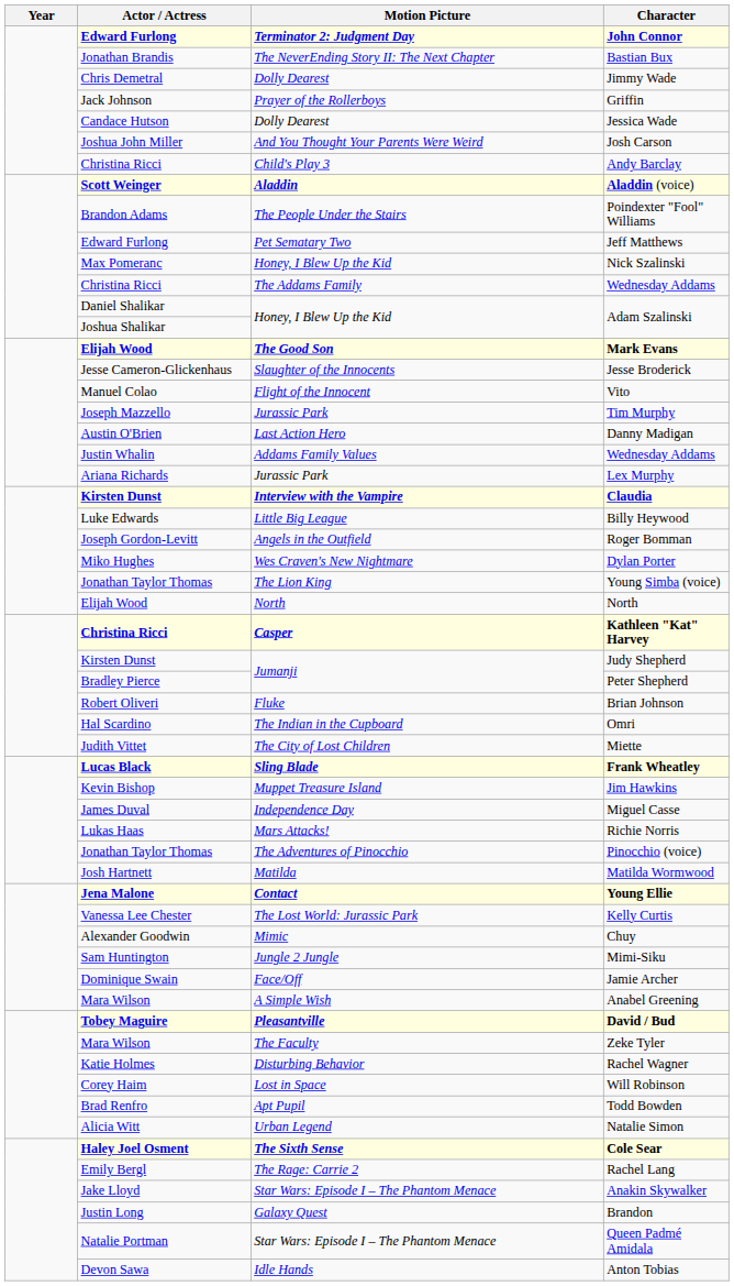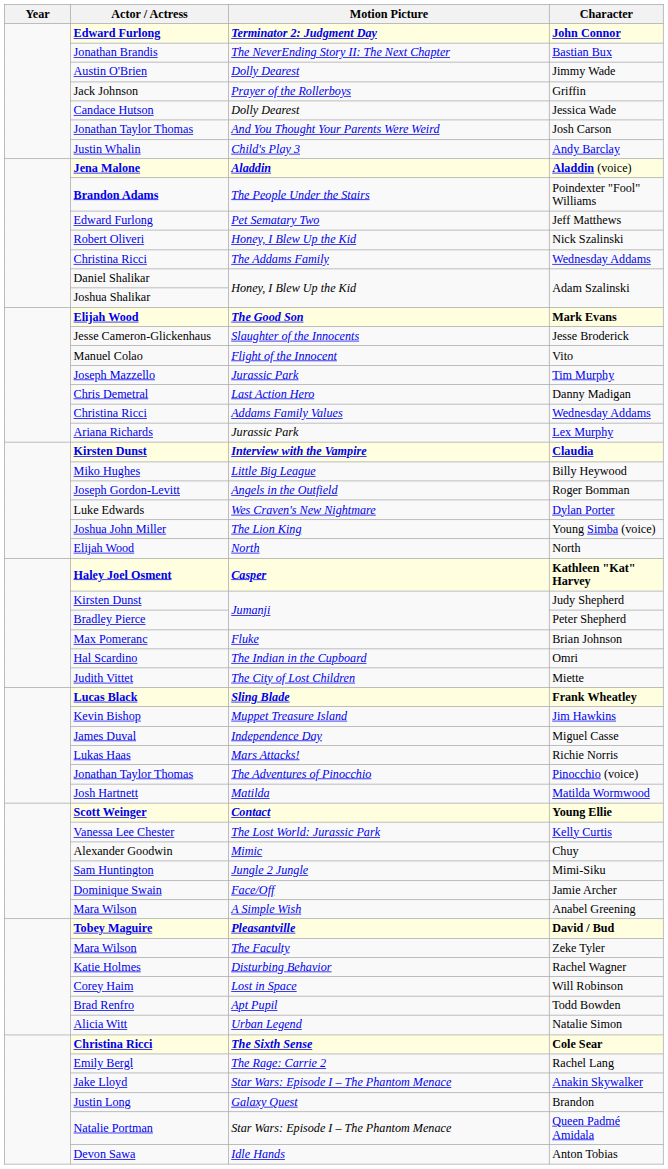Jimmy Wade | Actor / Actress: Chris Demetral -> Austin O'Brien
Josh Carson | Actor / Actress: Joshua John Miller -> Jonathan Taylor Thomas
Andy Barclay | Actor / Actress: Christina Ricci -> Justin Whalin
Aladdin (voice) | Actor / Actress: Scott Weinger -> Jena Malone
Poindexter "Fool" Williams | Actor / Actress: normal -> bold
Nick Szalinski | Actor / Actress: Max Pomeranc -> Robert Oliveri
Danny Madigan | Actor / Actress: Austin O'Brien -> Chris Demetral
Addams Family Values / Wednesday Addams | Actor / Actress: Justin Whalin -> Christina Ricci
Billy Heywood | Actor / Actress: Luke Edwards -> Miko Hughes
Dylan Porter | Actor / Actress: Miko Hughes -> Luke Edwards
Young Simba (voice) | Actor / Actress: Jonathan Taylor Thomas -> Joshua John Miller
Kathleen "Kat" Harvey | Actor / Actress: Christina Ricci -> Haley Joel Osment
Brian Johnson | Actor / Actress: Robert Oliveri -> Max Pomeranc
Young Ellie | Actor / Actress: Jena Malone -> Scott Weinger
Cole Sear | Actor / Actress: Haley Joel Osment -> Christina Ricci
